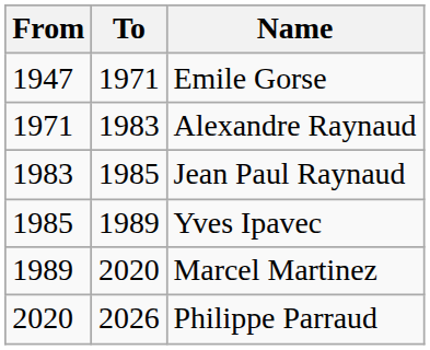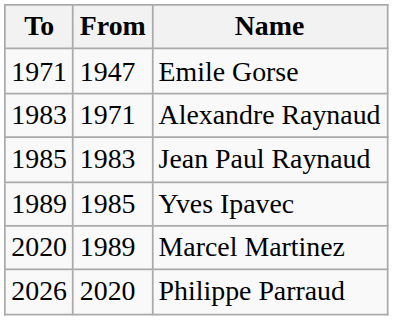columns swapped: From <-> To
